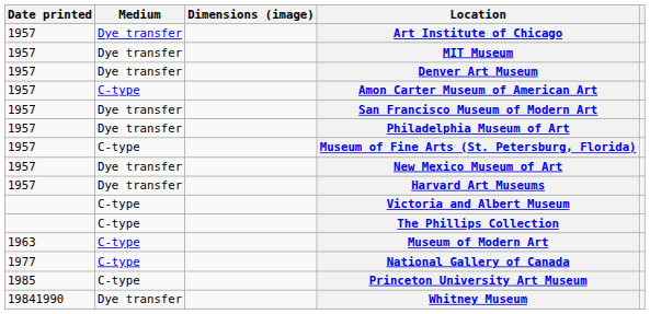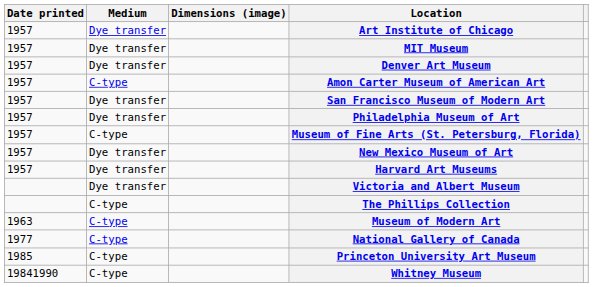Victoria and Albert Museum | Medium: C-type -> Dye transfer
Whitney Museum | Medium: Dye transfer -> C-type
